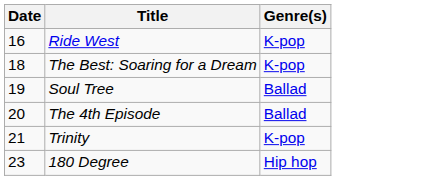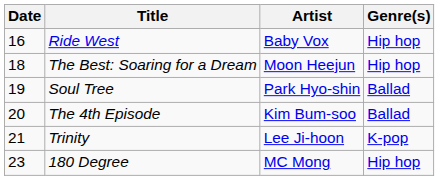+ column: Artist | Baby Vox | Moon Heejun | Park Hyo-shin | Kim Bum-soo | Lee Ji-hoon | MC Mong
Ride West | Genre(s): K-pop -> Hip hop
The Best: Soaring for a Dream | Genre(s): K-pop -> Hip hop
